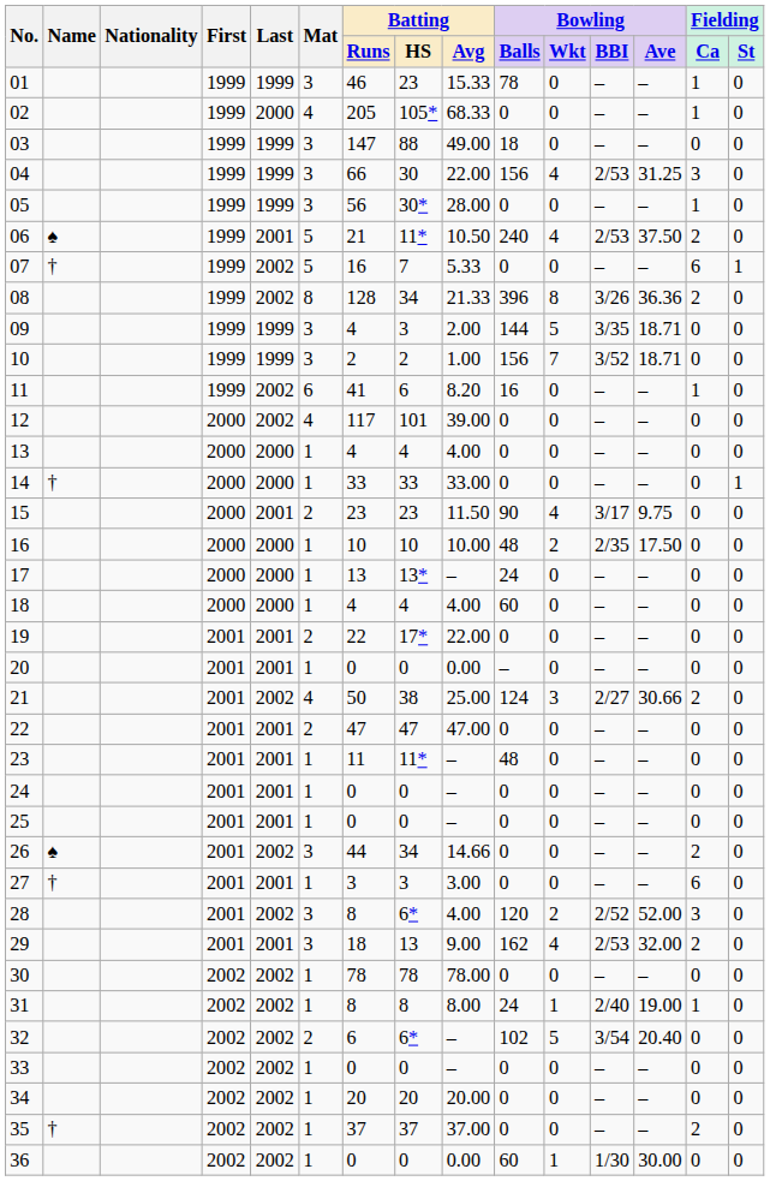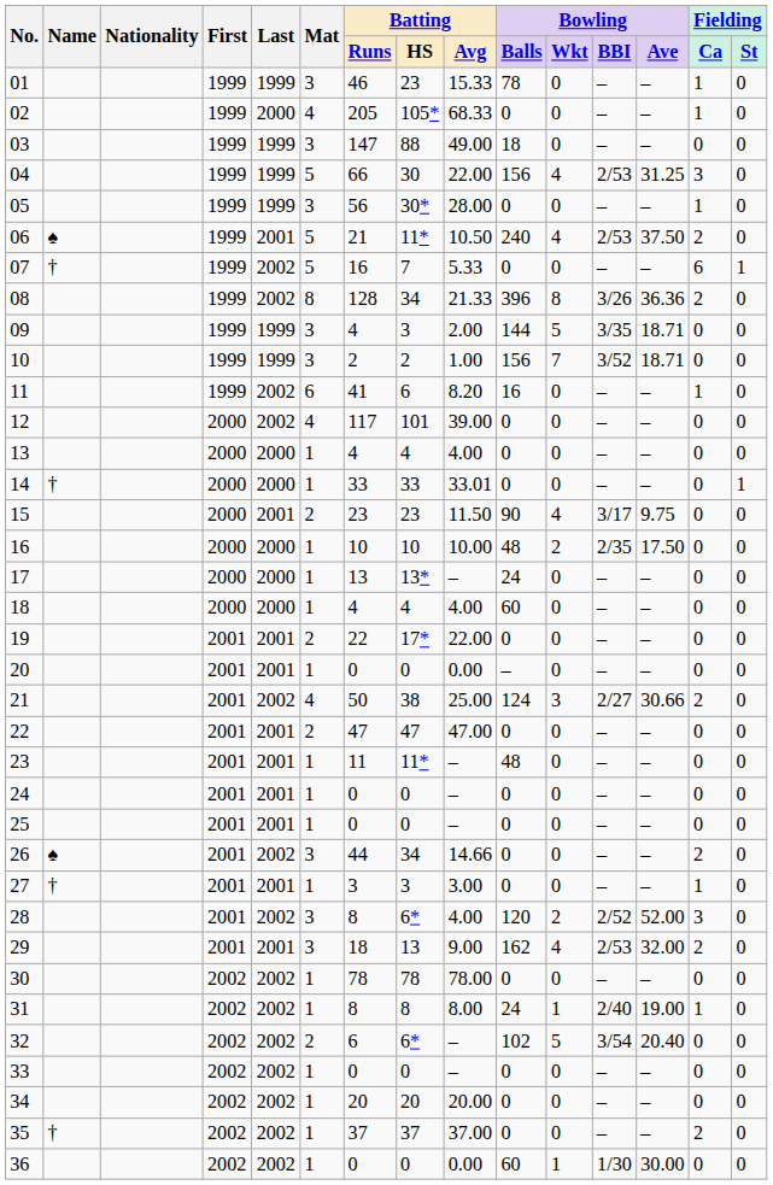04 | Mat: 3 -> 5
14 | Batting / Avg: 33.00 -> 33.01
27 | Fielding / Ca: 6 -> 1
